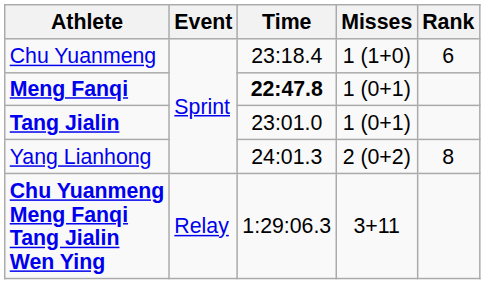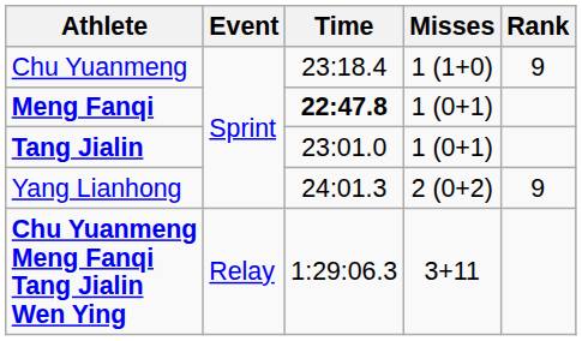Chu Yuanmeng | Rank: 6 -> 9
Yang Lianhong | Rank: 8 -> 9
